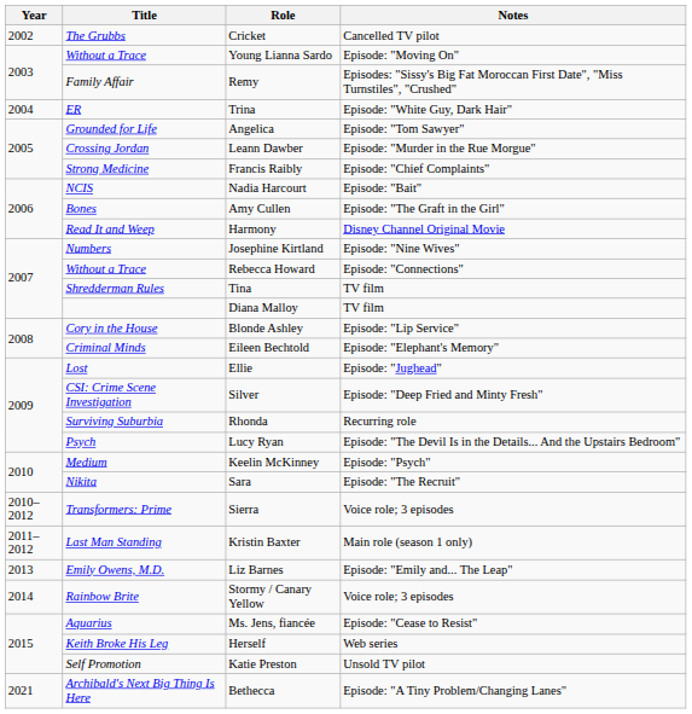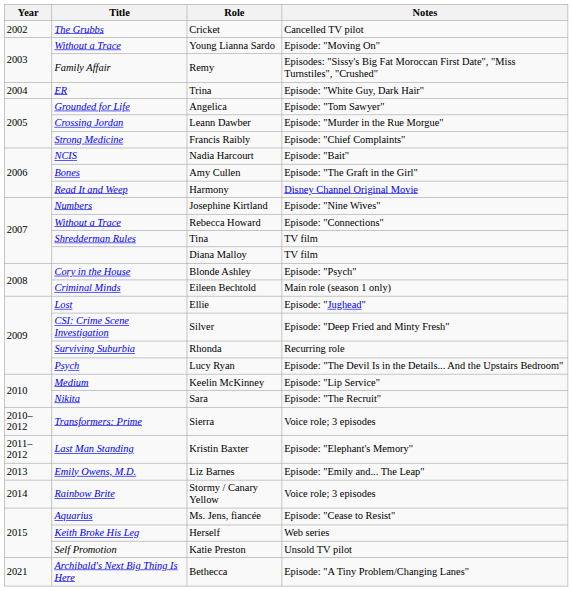Blonde Ashley | Notes: Episode: "Lip Service" -> Episode: "Psych"
Eileen Bechtold | Notes: Episode: "Elephant's Memory" -> Main role (season 1 only)
Keelin McKinney | Notes: Episode: "Psych" -> Episode: "Lip Service"
Kristin Baxter | Notes: Main role (season 1 only) -> Episode: "Elephant's Memory"
